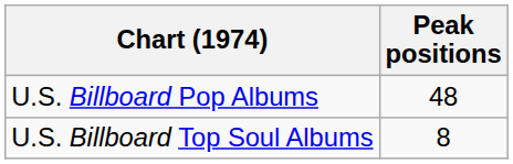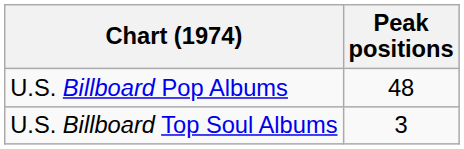U.S. Billboard Top Soul Albums | Peak positions: 8 -> 3
